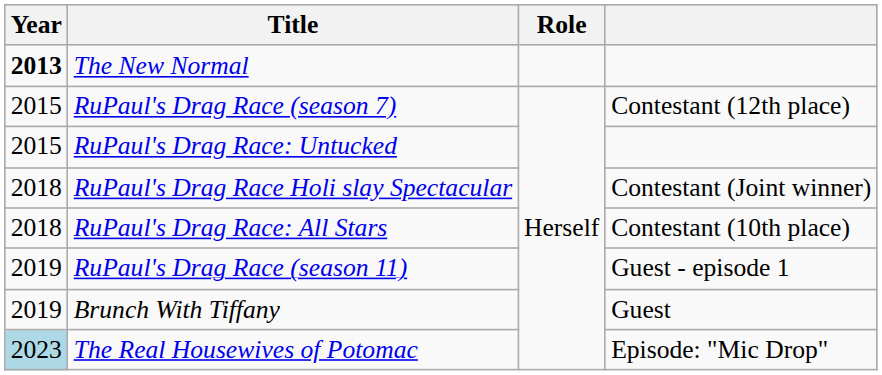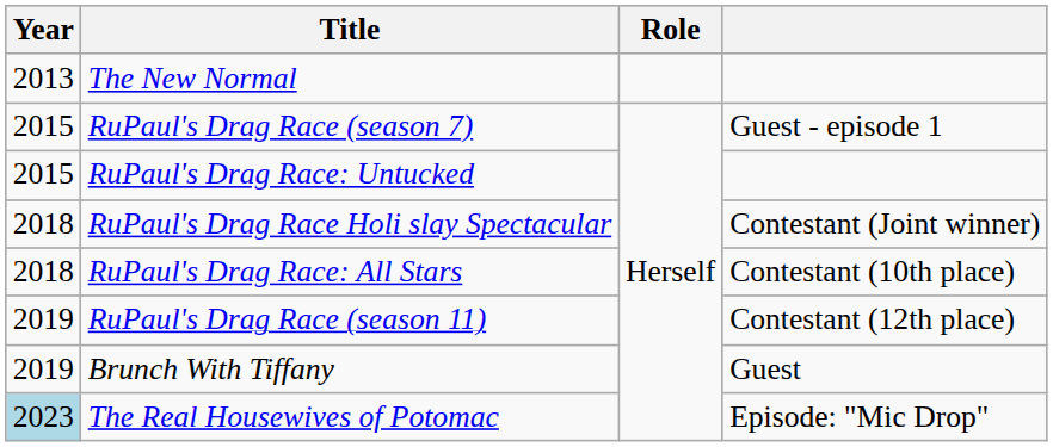The New Normal | Year: bold -> normal
RuPaul's Drag Race (season 7) | column 4: Contestant (12th place) -> Guest - episode 1
RuPaul's Drag Race (season 11) | column 4: Guest - episode 1 -> Contestant (12th place)
